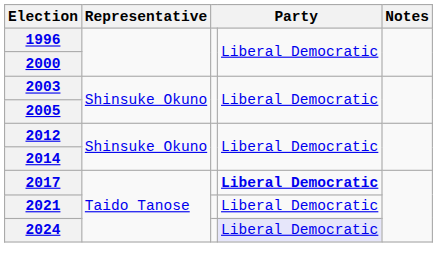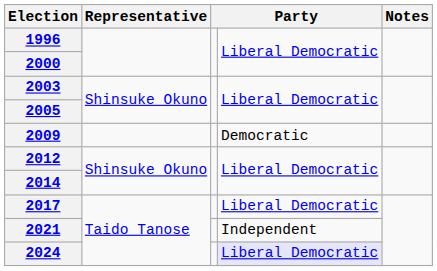+ row: 2009 | Democratic
2017 | column 4: bold -> normal
2021 | column 4: Liberal Democratic -> Independent
